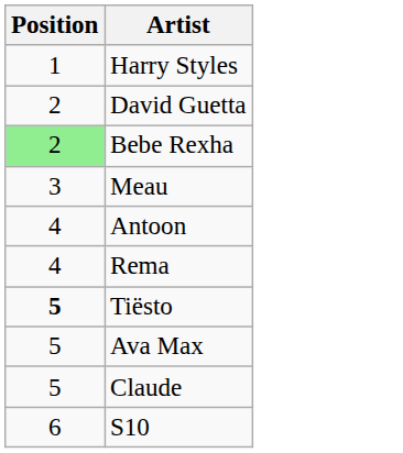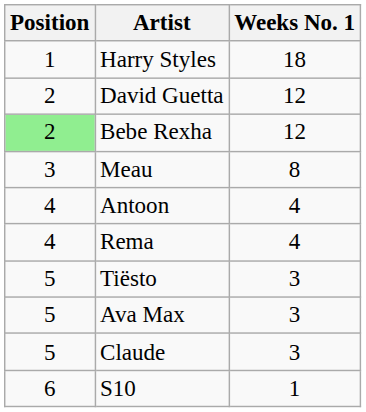+ column: Weeks No. 1 | 18 | 12 | 12 | 8 | 4 | 4 | 3 | 3 | 3 | 1
Tiësto | Position: bold -> normal
